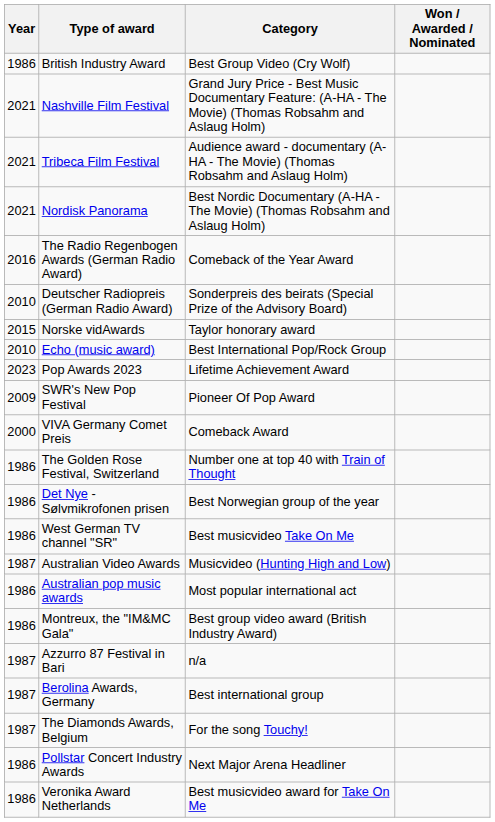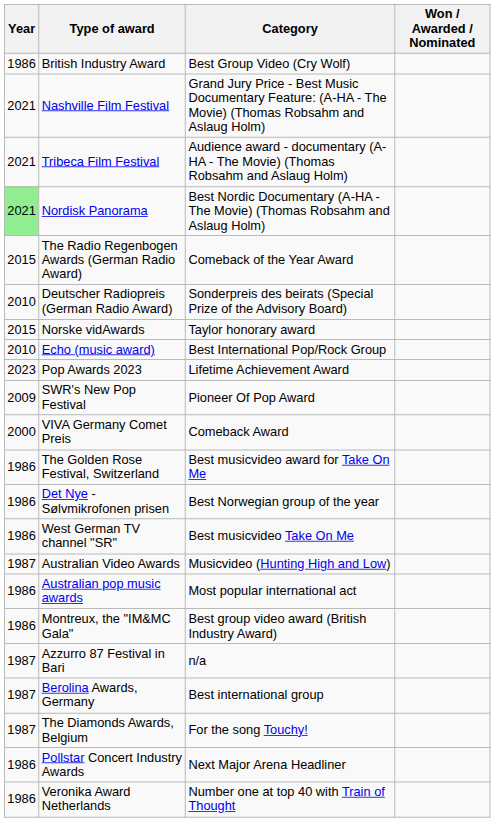Nordisk Panorama | Year: no background -> lightgreen background
The Radio Regenbogen Awards (German Radio Award) | Year: 2016 -> 2015
The Golden Rose Festival, Switzerland | Category: Number one at top 40 with Train of Thought -> Best musicvideo award for Take On Me
Veronika Award Netherlands | Category: Best musicvideo award for Take On Me -> Number one at top 40 with Train of Thought
